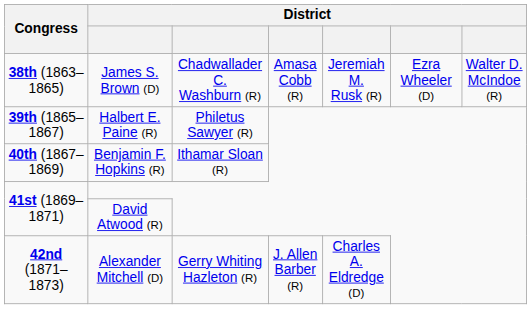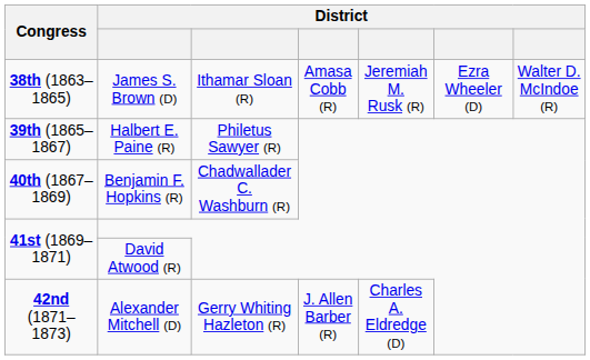James S. Brown (D) | column 3: Chadwallader C. Washburn (R) -> Ithamar Sloan (R)
Benjamin F. Hopkins (R) | column 3: Ithamar Sloan (R) -> Chadwallader C. Washburn (R)
